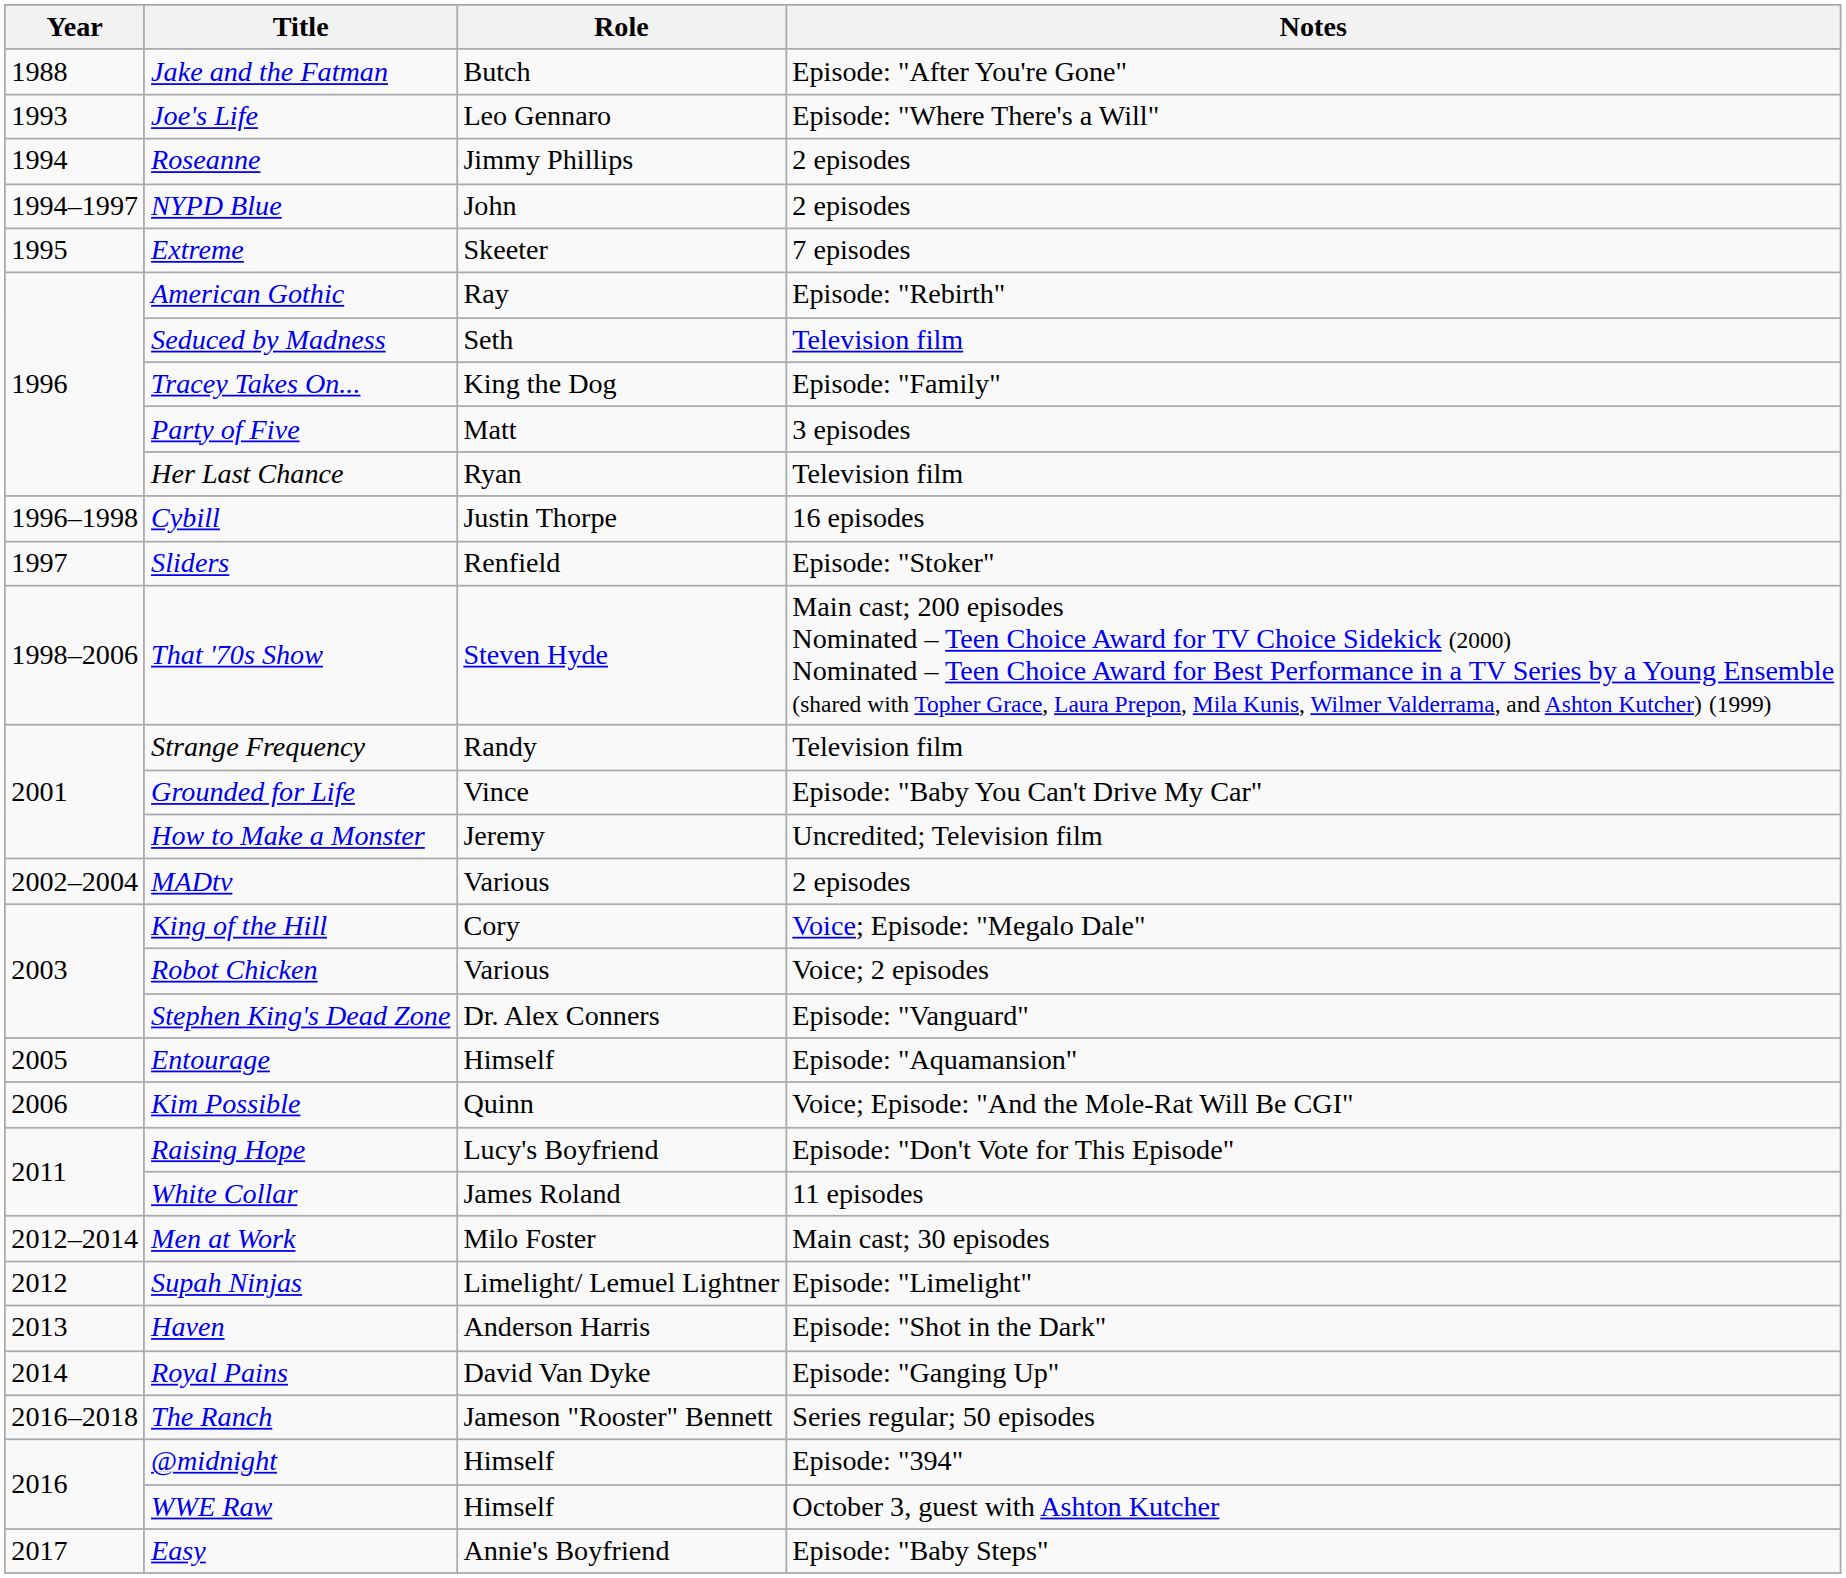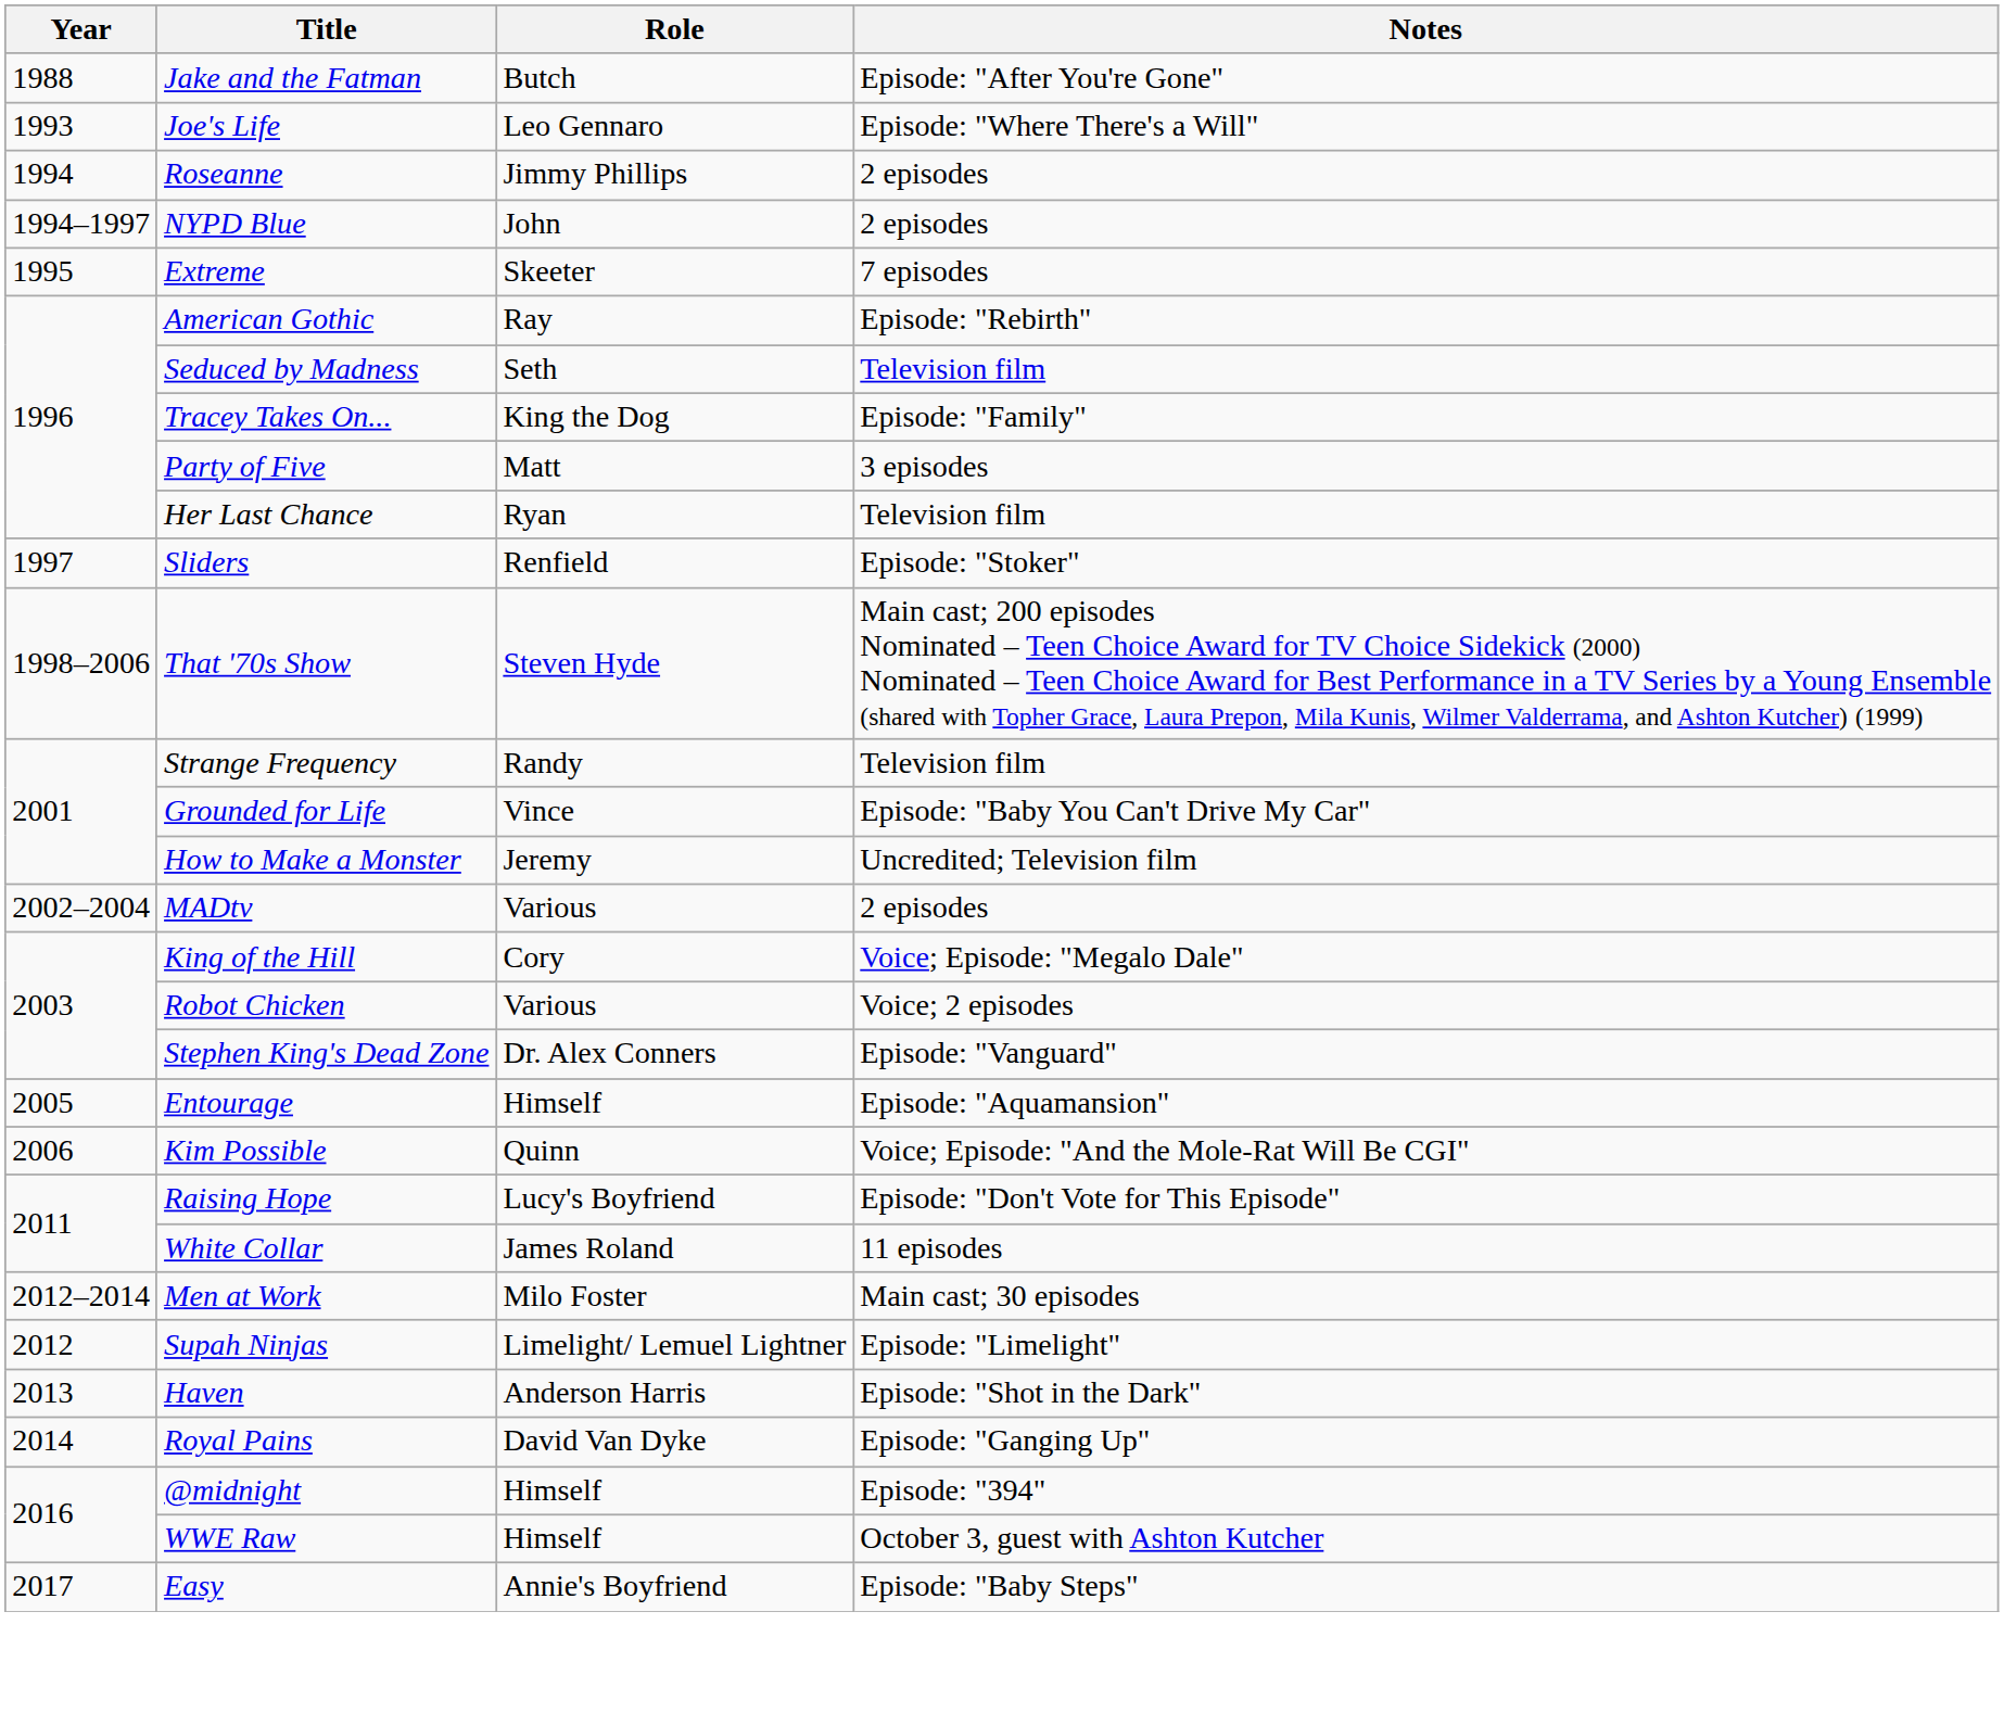- row: 1996–1998 | Cybill | Justin Thorpe | 16 episodes
- row: 2016–2018 | The Ranch | Jameson "Rooster" Bennett | Series regular; 50 episodes
